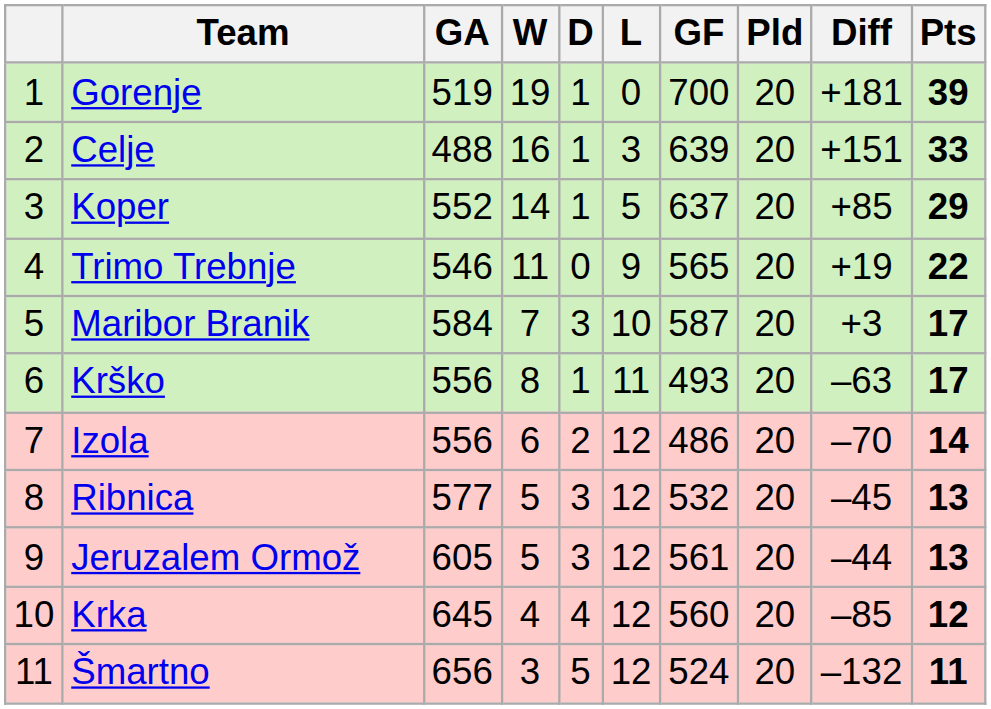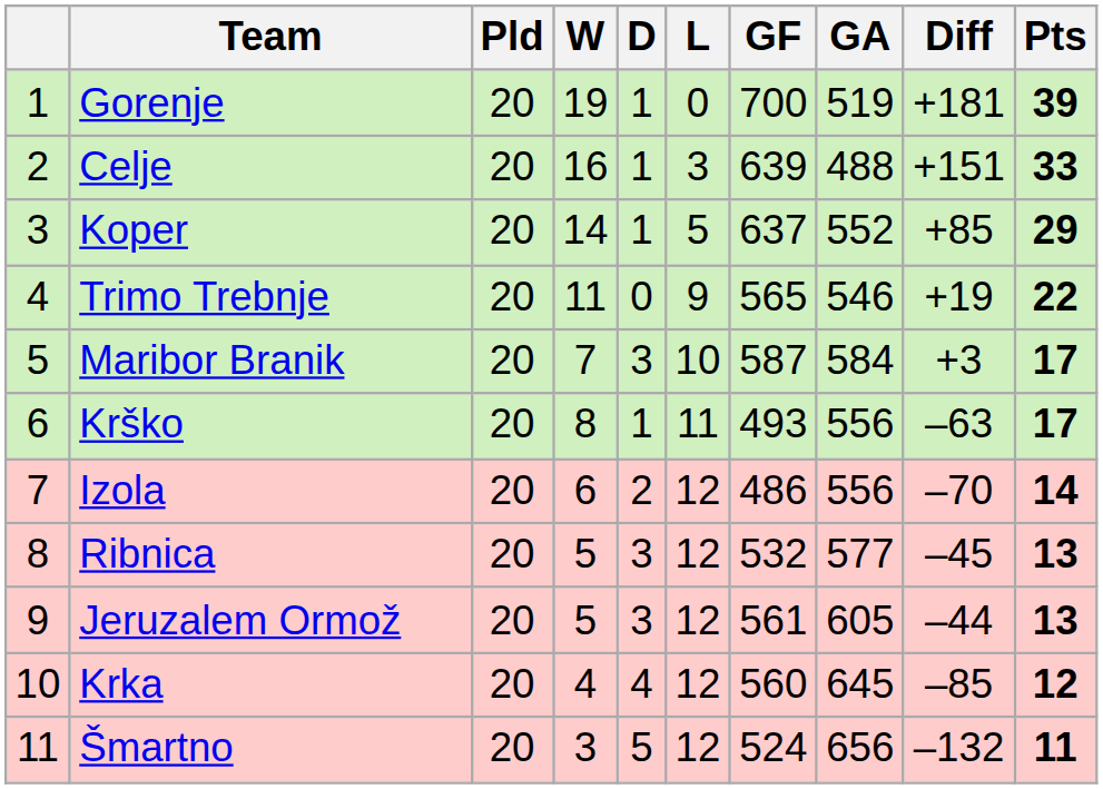columns swapped: Pld <-> GA
